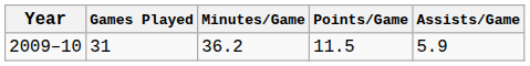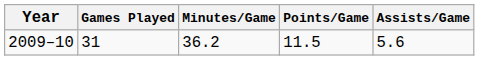2009–10 | Assists/Game: 5.9 -> 5.6
